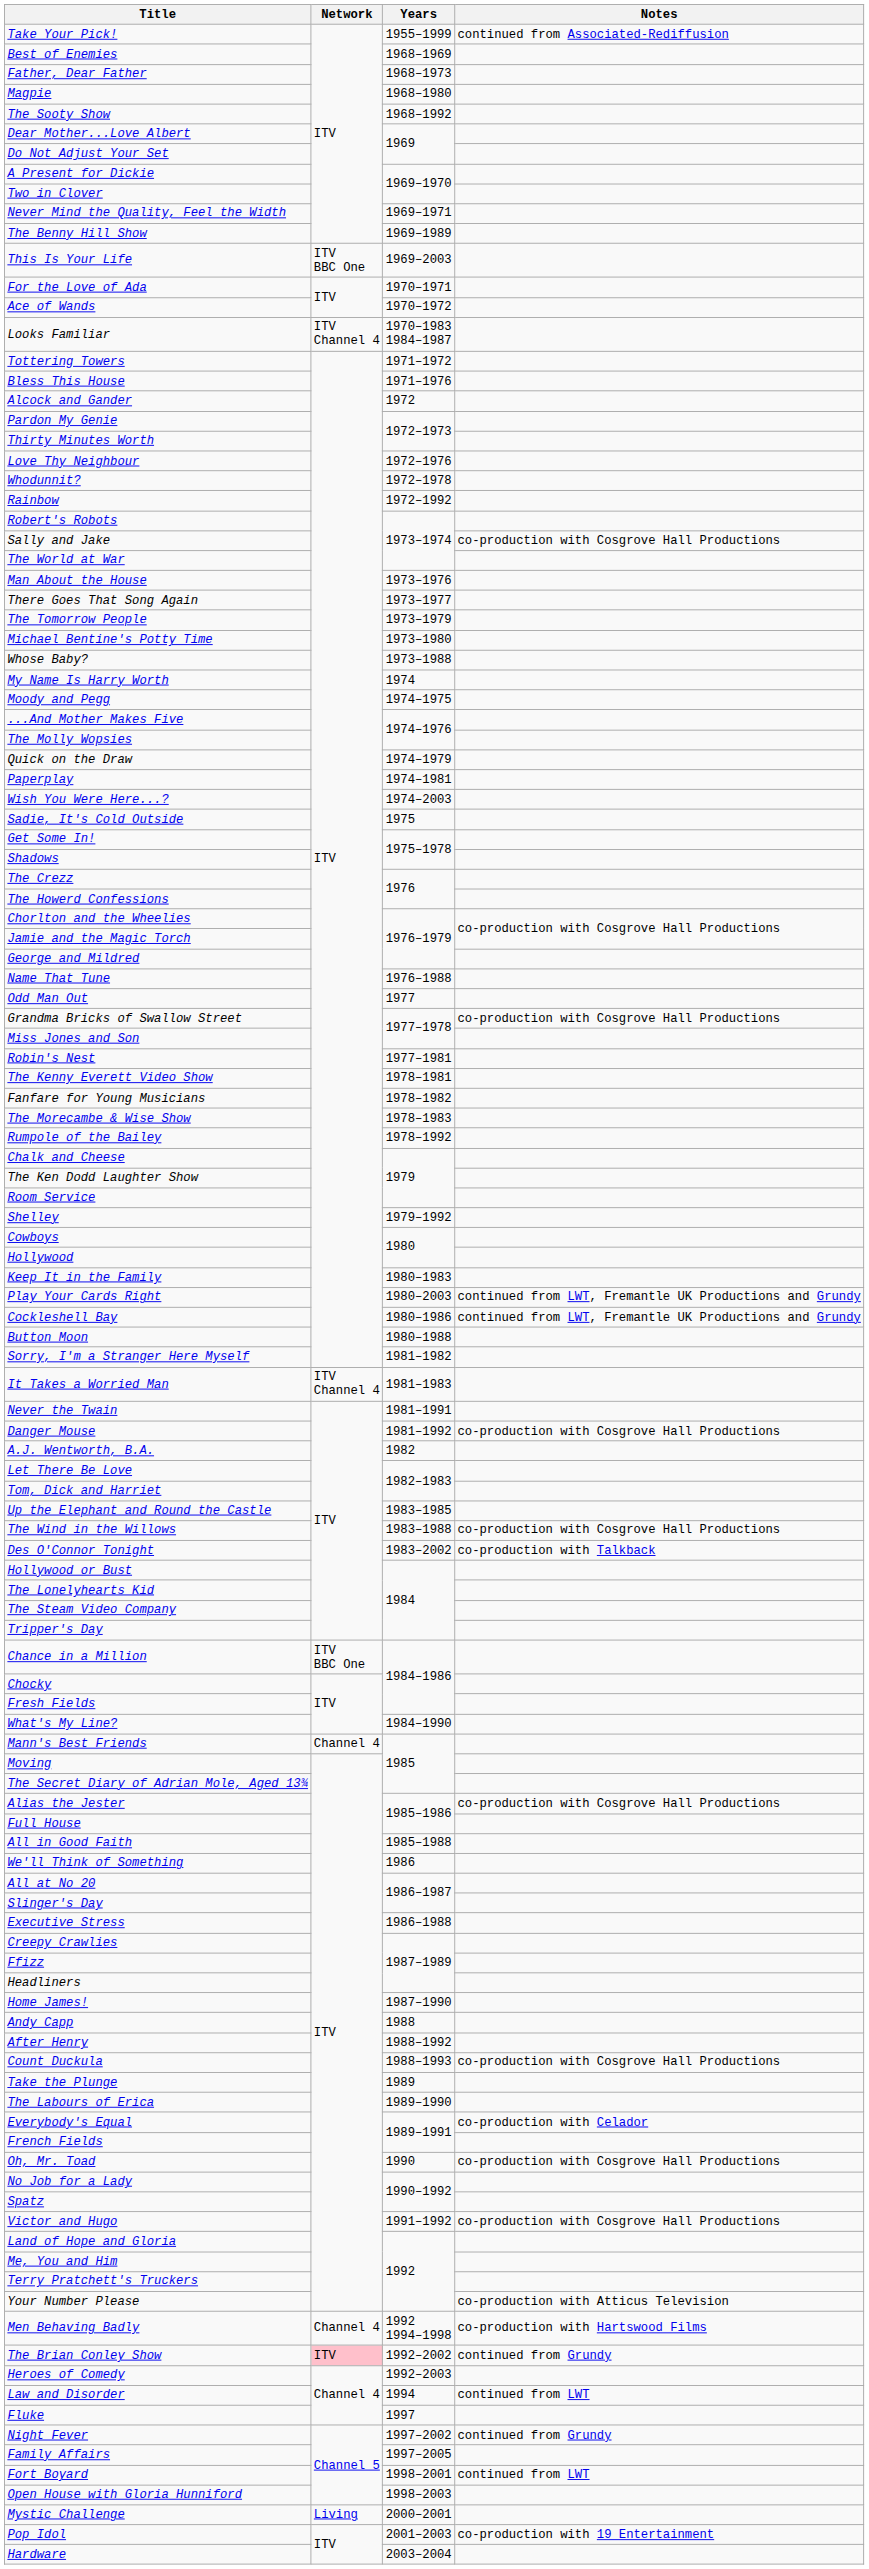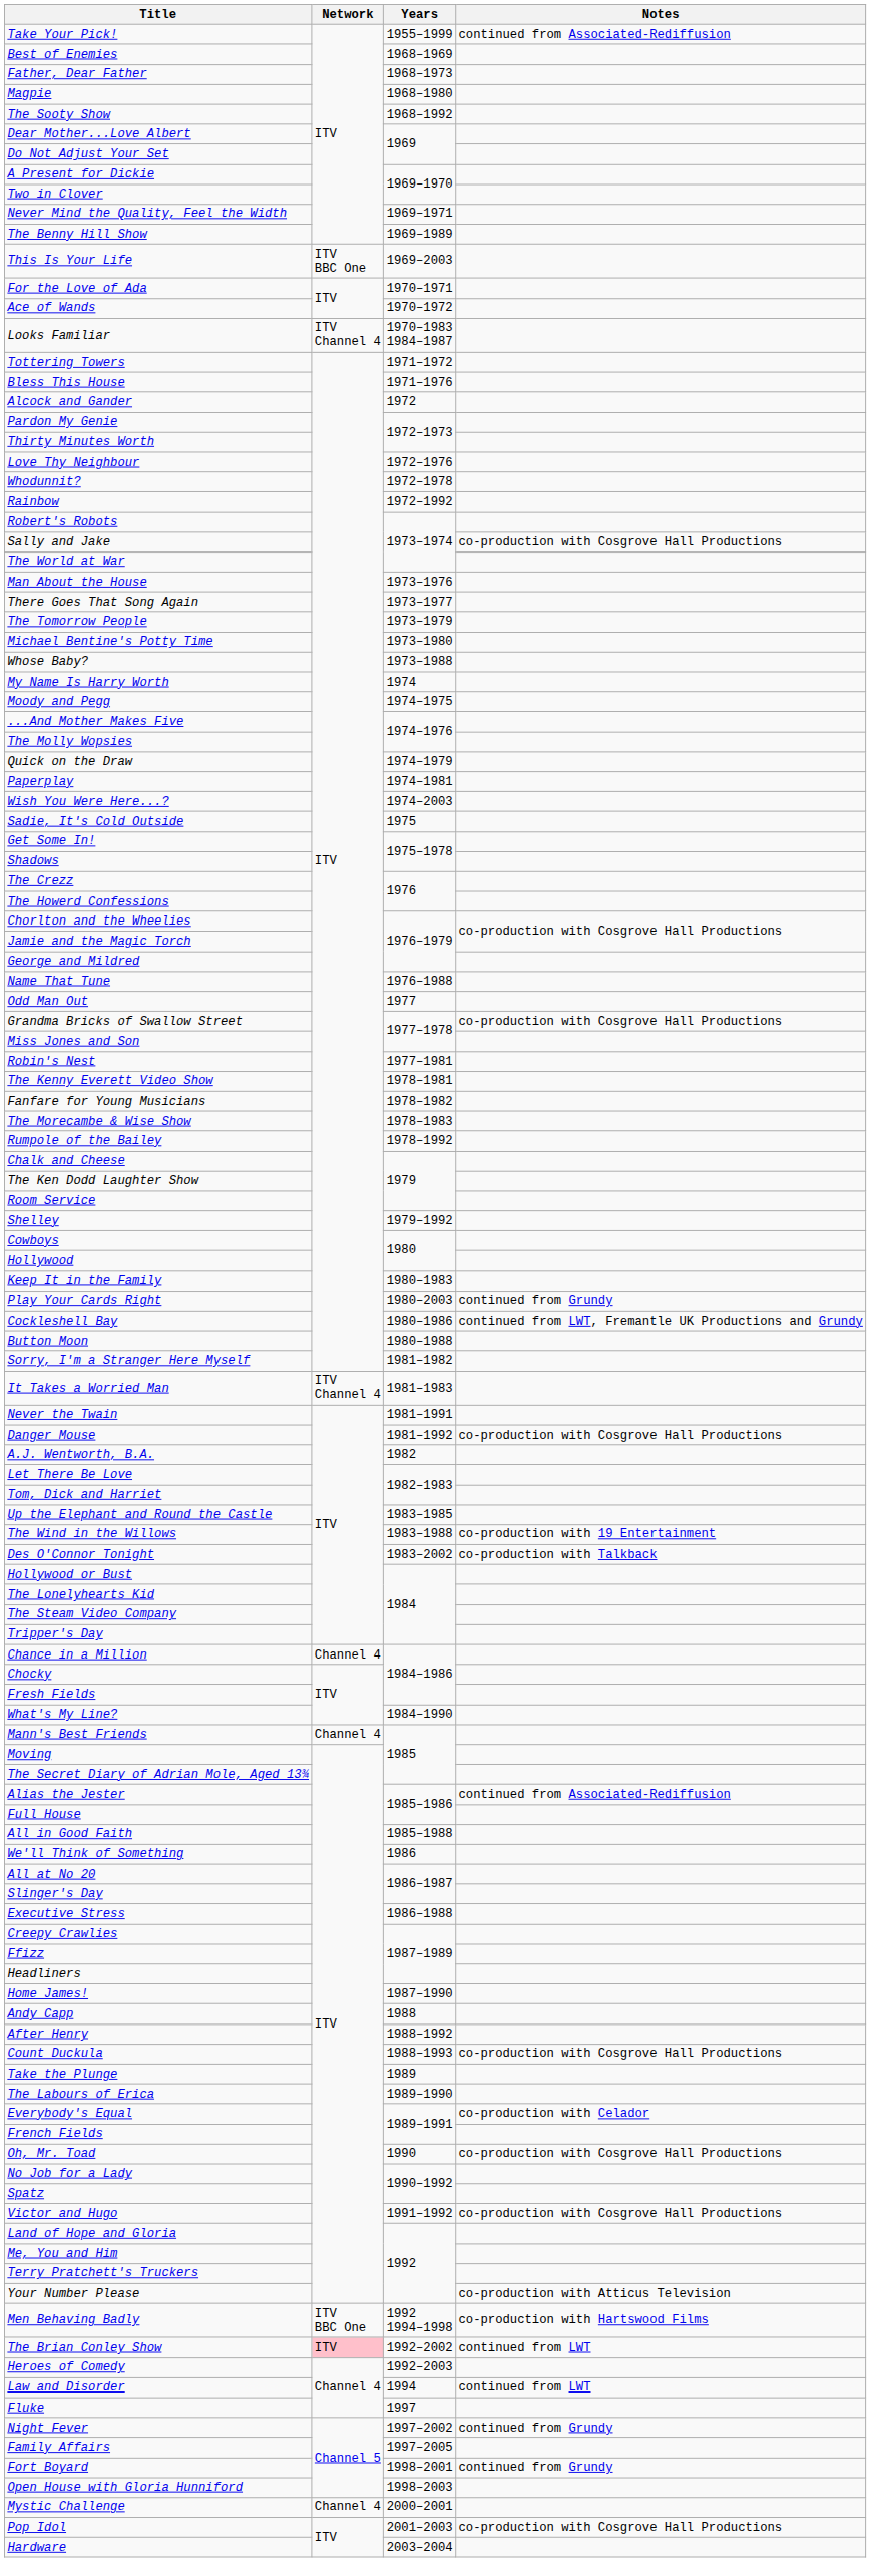Play Your Cards Right | Notes: continued from LWT, Fremantle UK Productions and Grundy -> continued from Grundy
The Wind in the Willows | Notes: co-production with Cosgrove Hall Productions -> co-production with 19 Entertainment
Chance in a Million | Network: ITV BBC One -> Channel 4
Alias the Jester | Notes: co-production with Cosgrove Hall Productions -> continued from Associated-Rediffusion
Men Behaving Badly | Network: Channel 4 -> ITV BBC One
The Brian Conley Show | Notes: continued from Grundy -> continued from LWT
Fort Boyard | Notes: continued from LWT -> continued from Grundy
Mystic Challenge | Network: Living -> Channel 4
Pop Idol | Notes: co-production with 19 Entertainment -> co-production with Cosgrove Hall Productions
